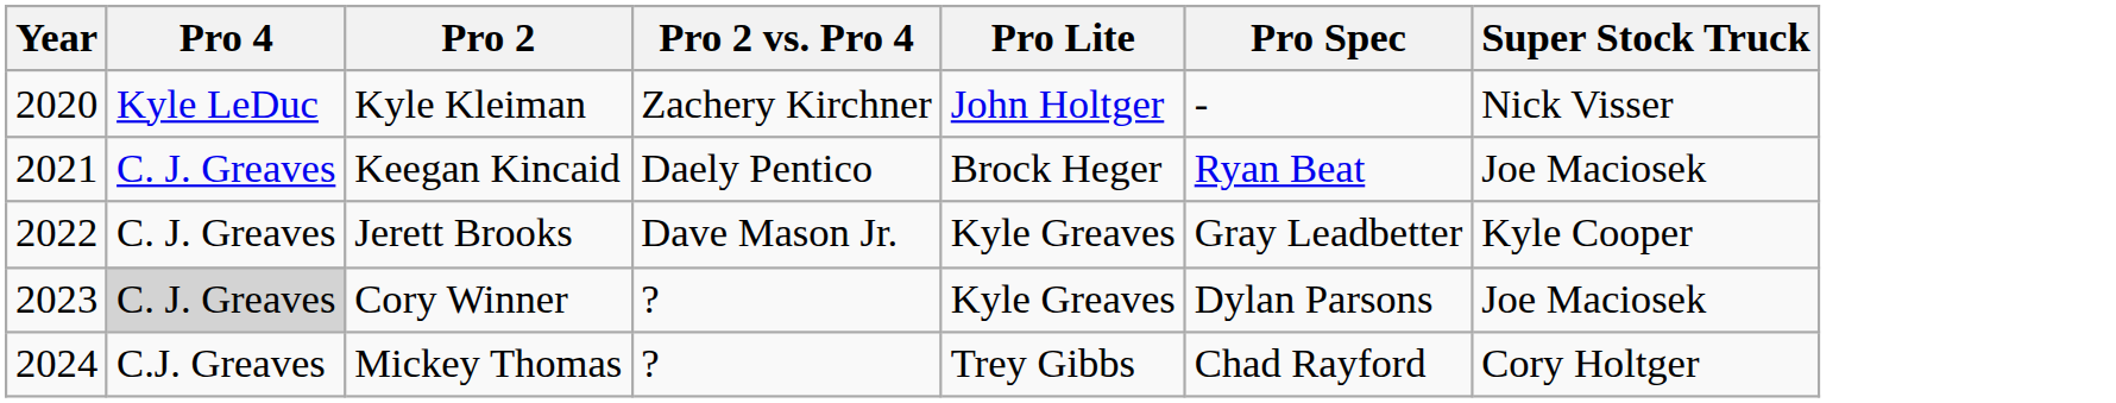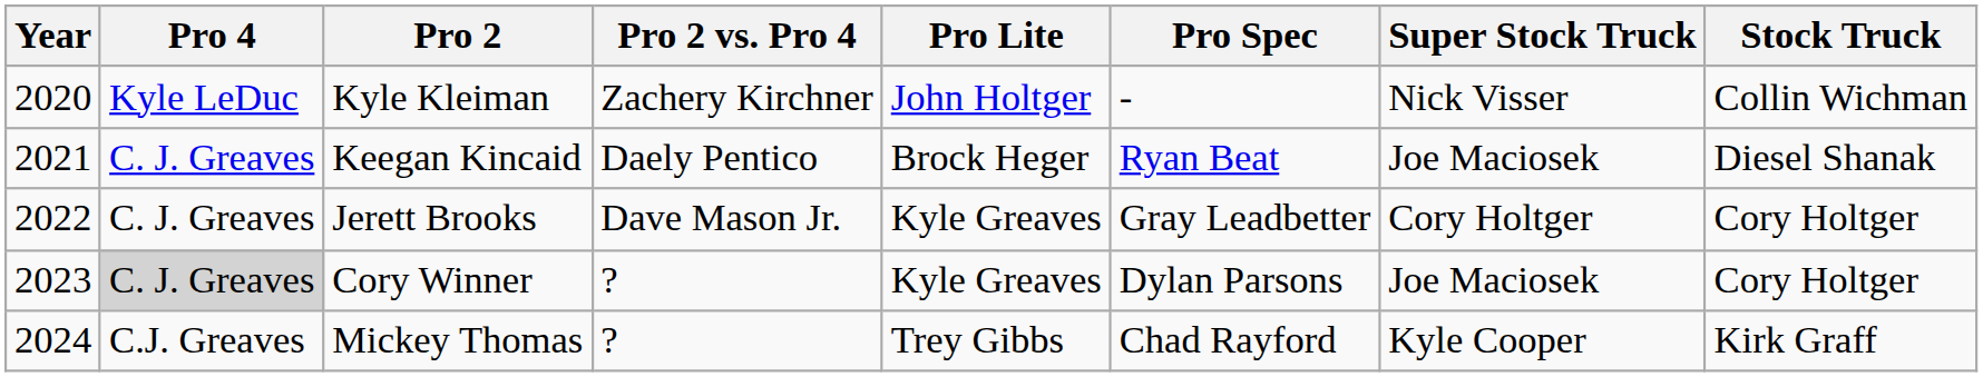+ column: Stock Truck | Collin Wichman | Diesel Shanak | Cory Holtger | Cory Holtger | Kirk Graff
Jerett Brooks | Super Stock Truck: Kyle Cooper -> Cory Holtger
Mickey Thomas | Super Stock Truck: Cory Holtger -> Kyle Cooper
